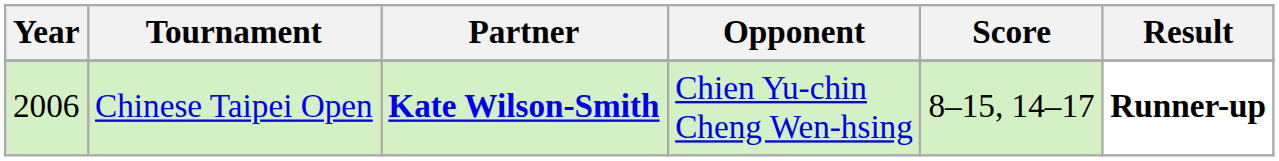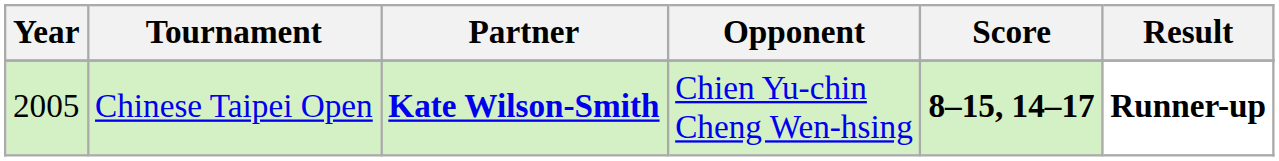Chinese Taipei Open | Year: 2006 -> 2005
Chinese Taipei Open | Score: normal -> bold
